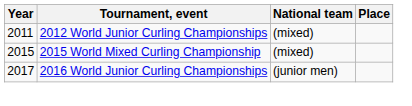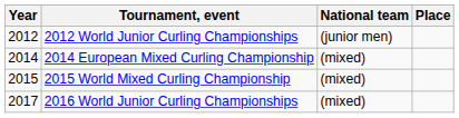2012 World Junior Curling Championships | Year: 2011 -> 2012
2012 World Junior Curling Championships | National team: (mixed) -> (junior men)
+ row: 2014 | 2014 European Mixed Curling Championship | (mixed)
2016 World Junior Curling Championships | National team: (junior men) -> (mixed)
